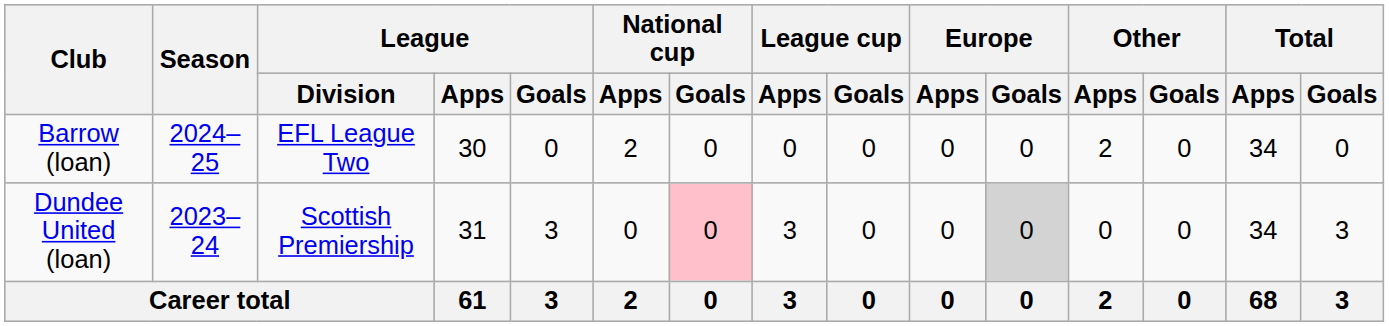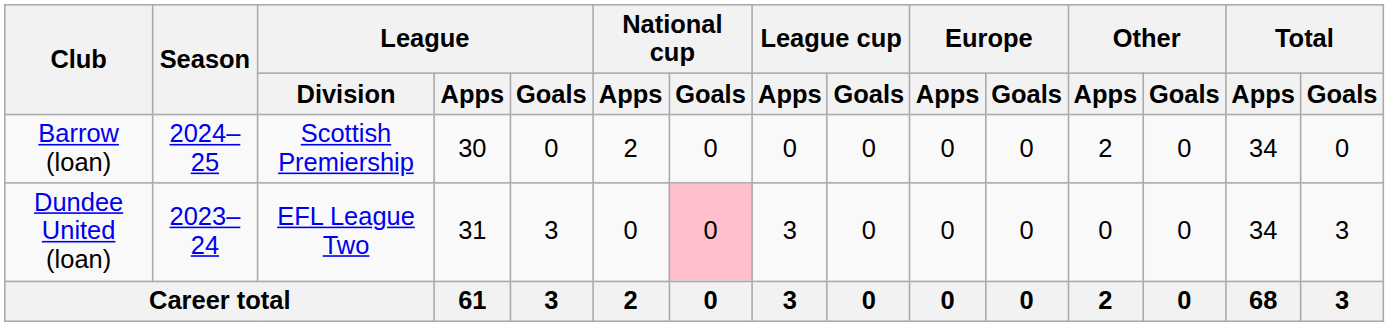Barrow (loan) | League / Division: EFL League Two -> Scottish Premiership
Dundee United (loan) | League / Division: Scottish Premiership -> EFL League Two
Dundee United (loan) | Europe / Goals: lightgrey background -> no background
